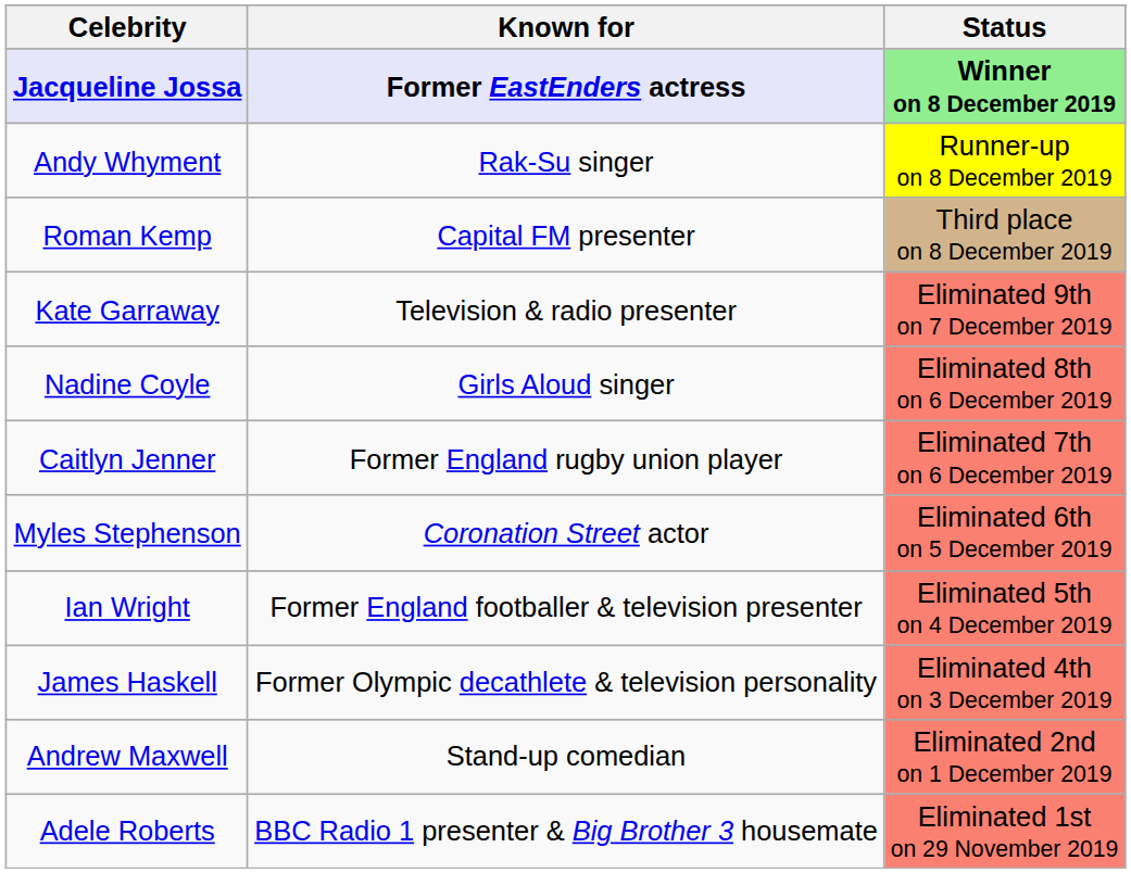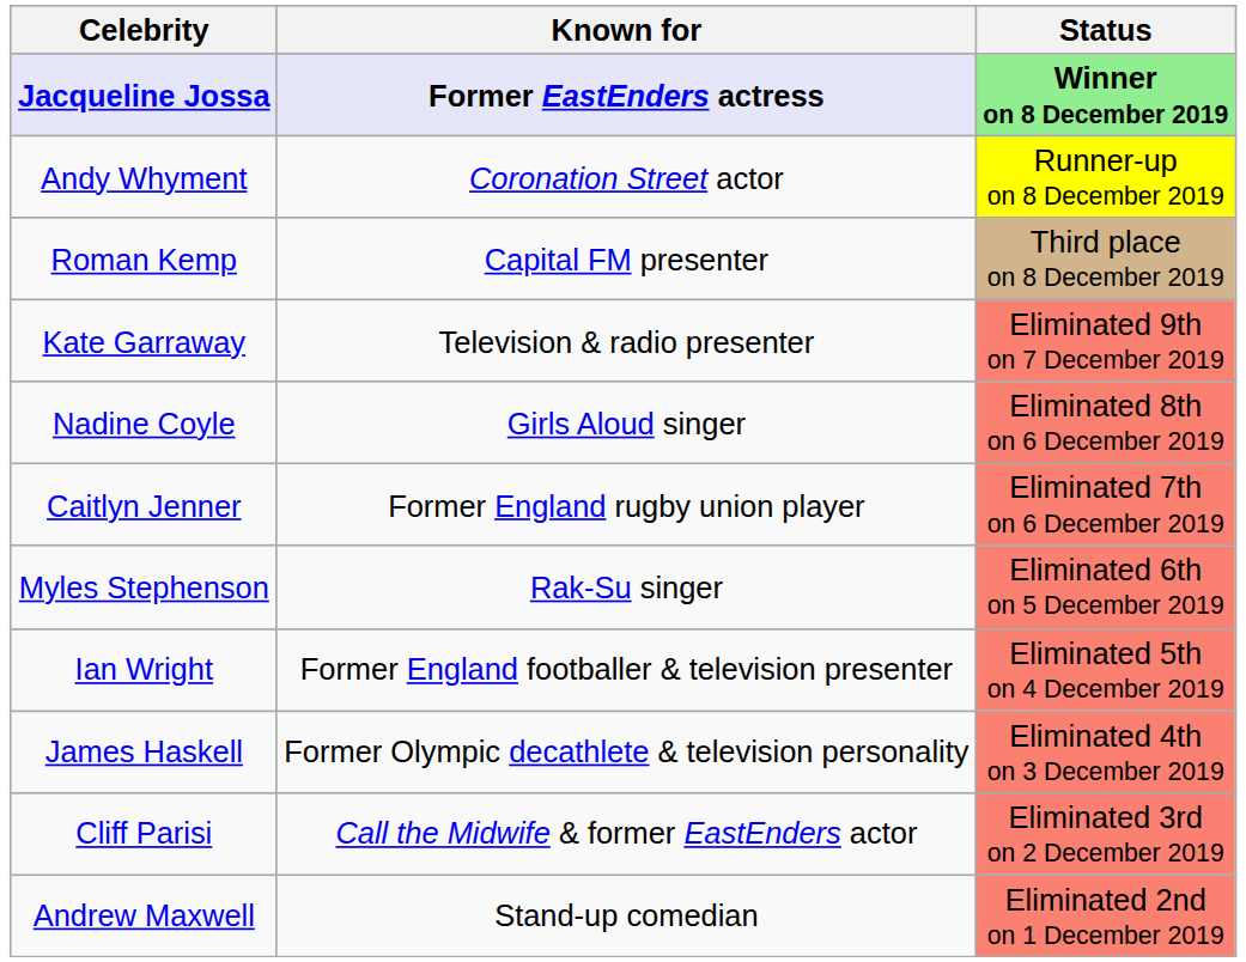Andy Whyment | Known for: Rak-Su singer -> Coronation Street actor
Myles Stephenson | Known for: Coronation Street actor -> Rak-Su singer
+ row: Cliff Parisi | Call the Midwife & former EastEnders actor | Eliminated 3rd on 2 December 2019
- row: Adele Roberts | BBC Radio 1 presenter & Big Brother 3 housemate | Eliminated 1st on 29 November 2019
